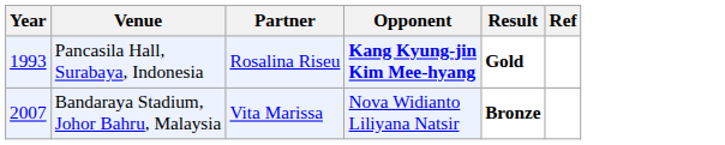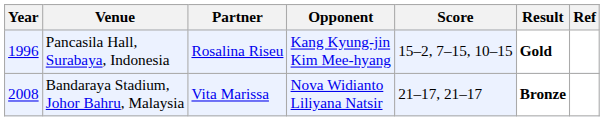+ column: Score | 15–2, 7–15, 10–15 | 21–17, 21–17
Pancasila Hall, Surabaya, Indonesia | Year: 1993 -> 1996
Pancasila Hall, Surabaya, Indonesia | Opponent: bold -> normal
Bandaraya Stadium, Johor Bahru, Malaysia | Year: 2007 -> 2008
